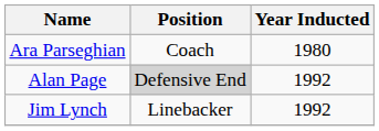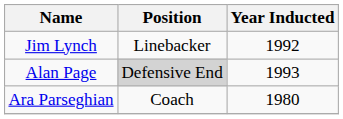rows swapped: Jim Lynch <-> Ara Parseghian
Alan Page | Year Inducted: 1992 -> 1993
